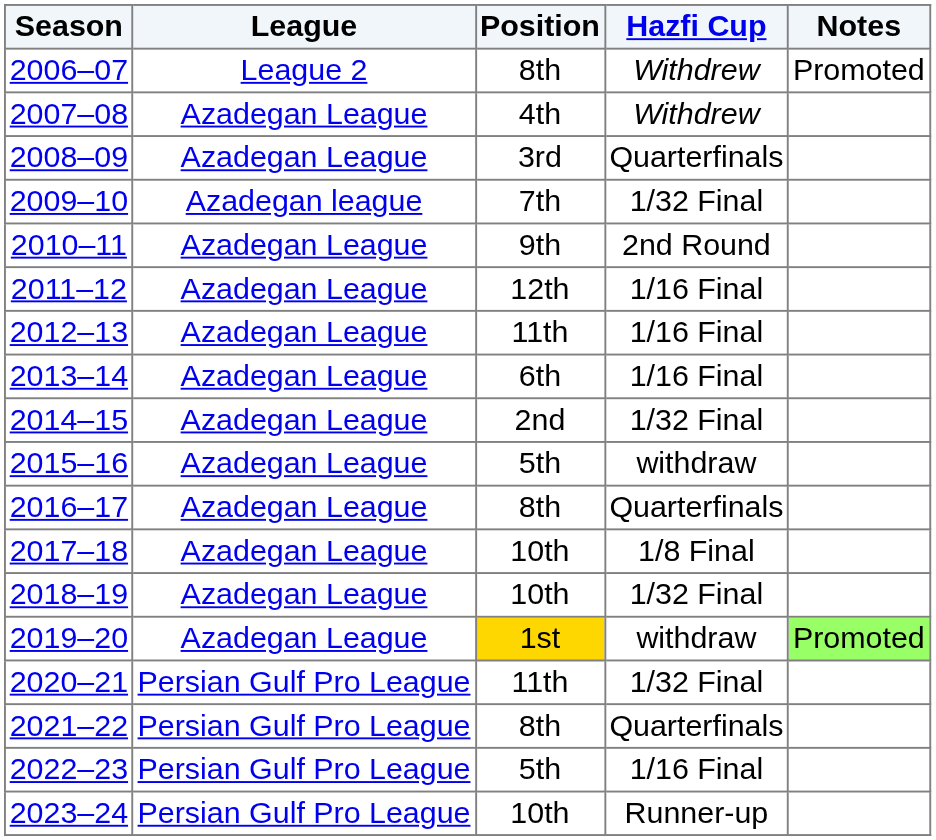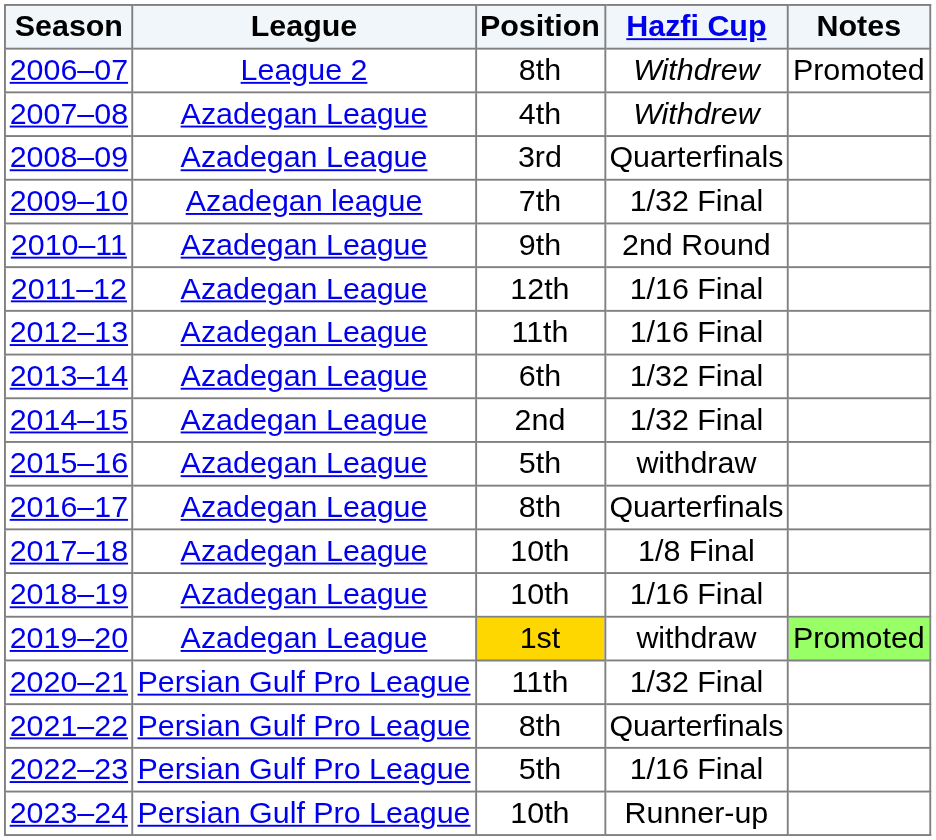2013–14 | Hazfi Cup: 1/16 Final -> 1/32 Final
2018–19 | Hazfi Cup: 1/32 Final -> 1/16 Final
